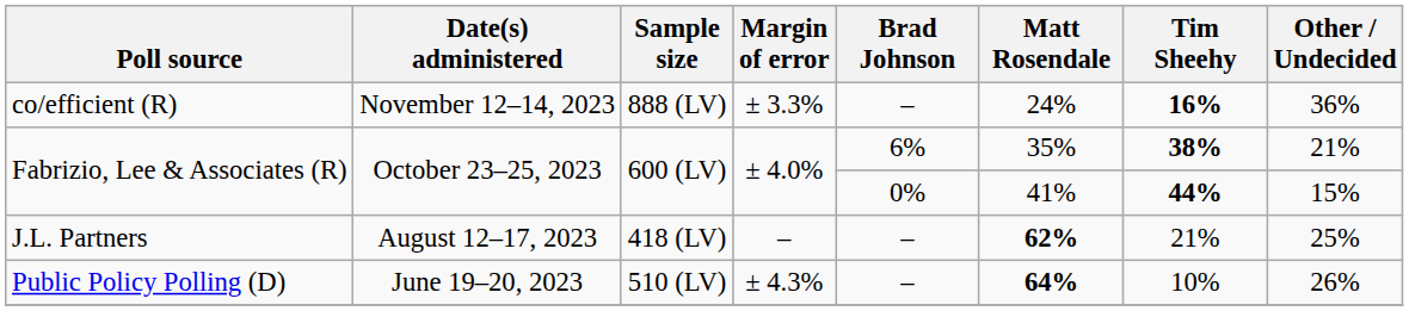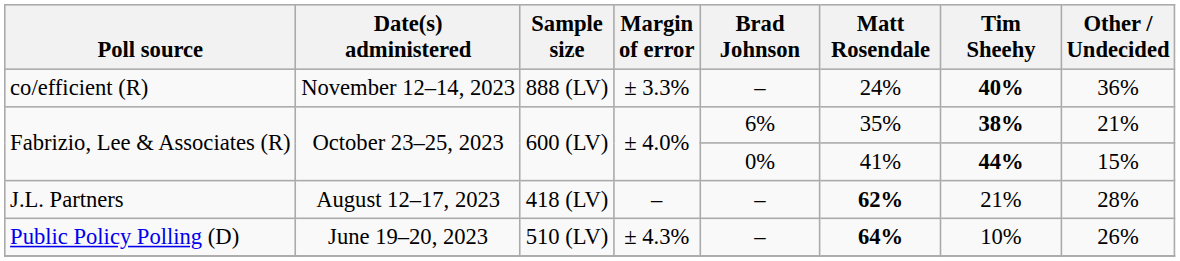co/efficient (R) | Tim Sheehy: 16% -> 40%
J.L. Partners | Other / Undecided: 25% -> 28%
